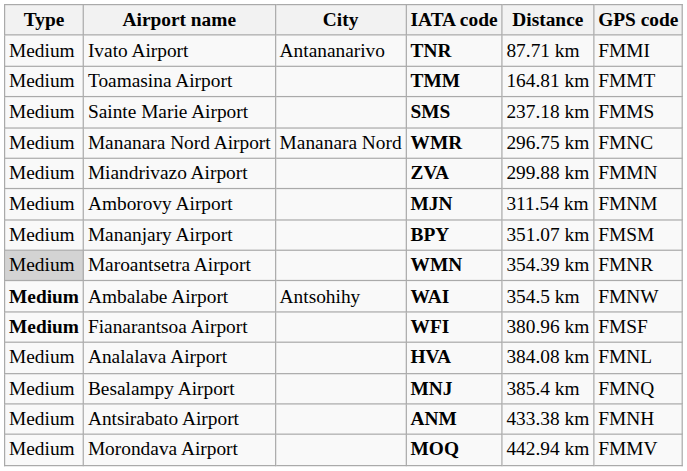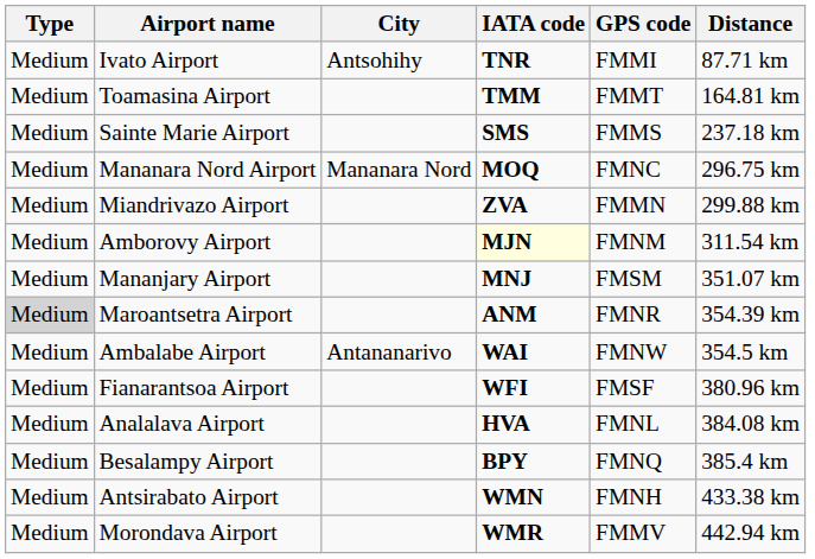columns swapped: GPS code <-> Distance
Ivato Airport | City: Antananarivo -> Antsohihy
Mananara Nord Airport | IATA code: WMR -> MOQ
Amborovy Airport | IATA code: no background -> lightyellow background
Mananjary Airport | IATA code: BPY -> MNJ
Maroantsetra Airport | IATA code: WMN -> ANM
Ambalabe Airport | Type: bold -> normal
Ambalabe Airport | City: Antsohihy -> Antananarivo
Fianarantsoa Airport | Type: bold -> normal
Besalampy Airport | IATA code: MNJ -> BPY
Antsirabato Airport | IATA code: ANM -> WMN
Morondava Airport | IATA code: MOQ -> WMR
